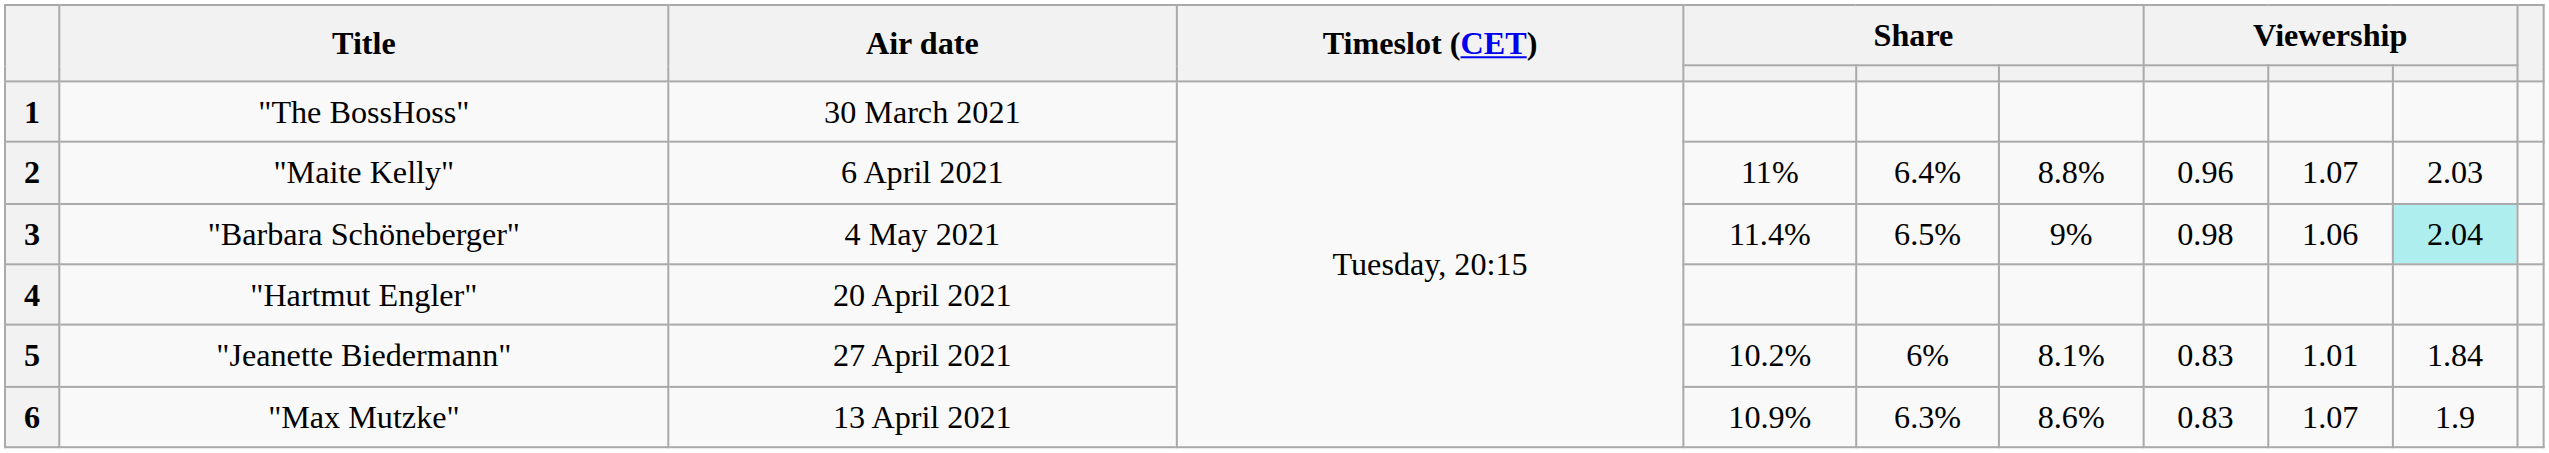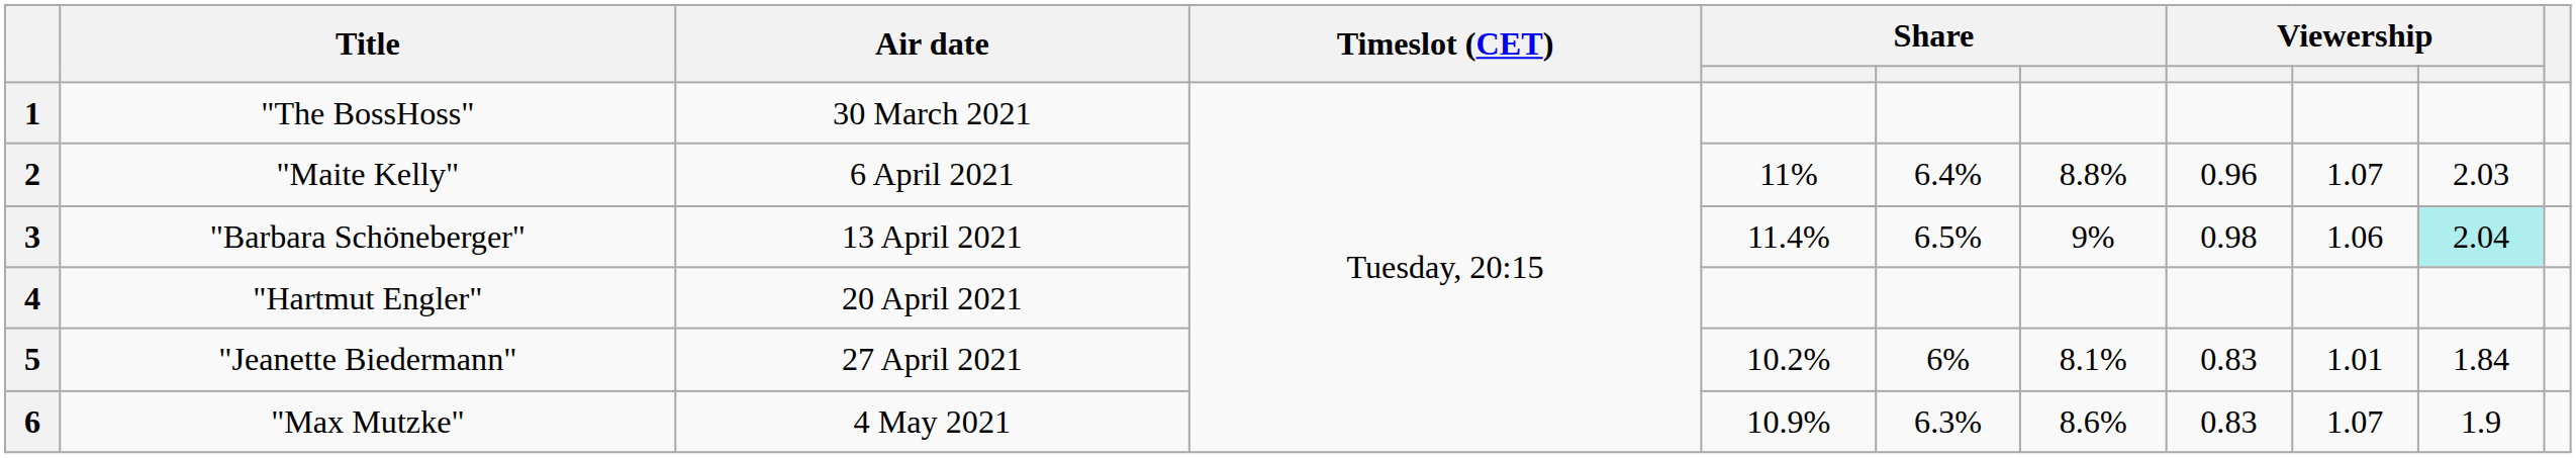3 | Air date: 4 May 2021 -> 13 April 2021
6 | Air date: 13 April 2021 -> 4 May 2021
